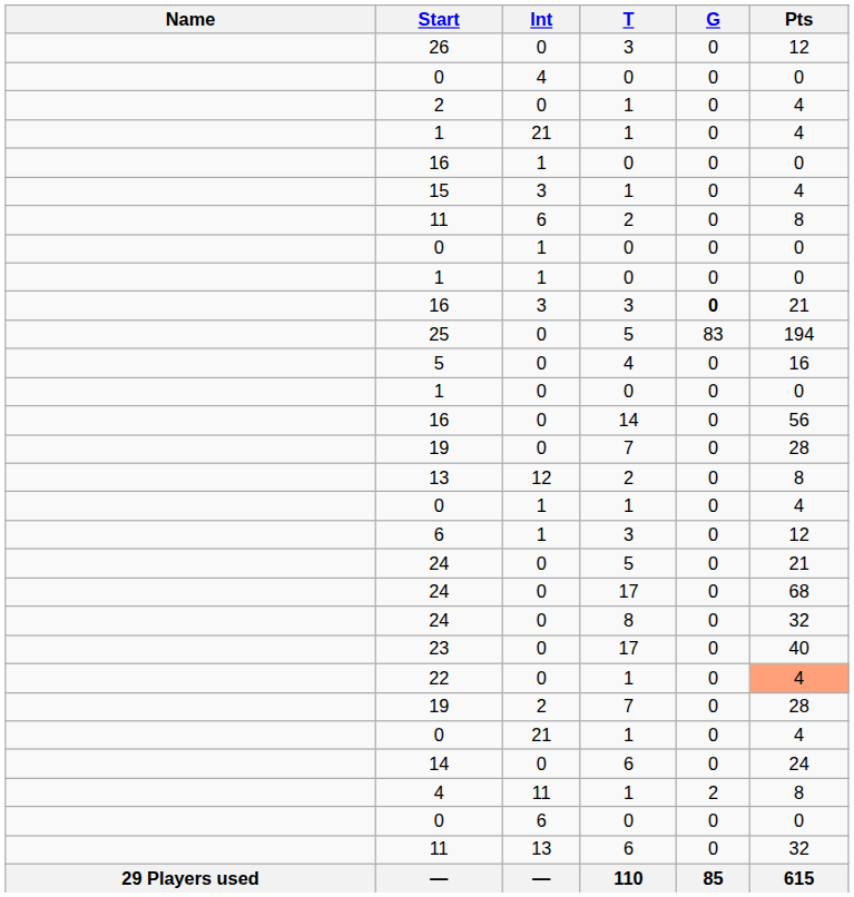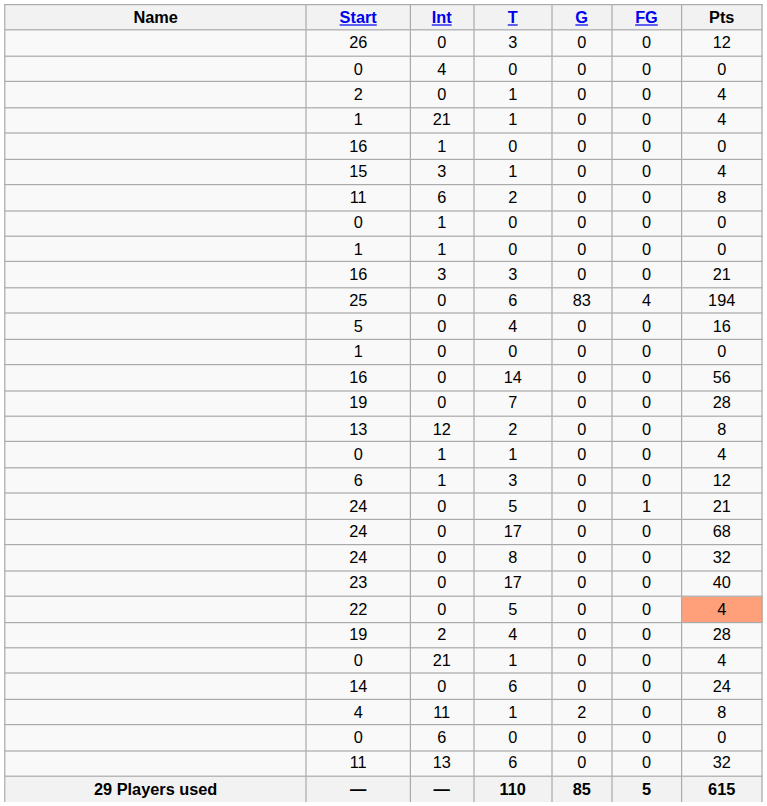+ column: FG | 0 | 0 | 0 | 0 | 0 | 0 | 0 | 0 | 0 | 0 | 4 | 0 | 0 | 0 | 0 | 0 | 0 | 0 | 1 | 0 | 0 | 0 | 0 | 0 | 0 | 0 | 0 | 0 | 0 | 5
16 / 3 | G: bold -> normal
25 | T: 5 -> 6
22 | T: 1 -> 5
19 / 2 | T: 7 -> 4
